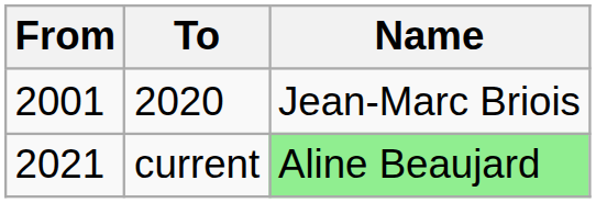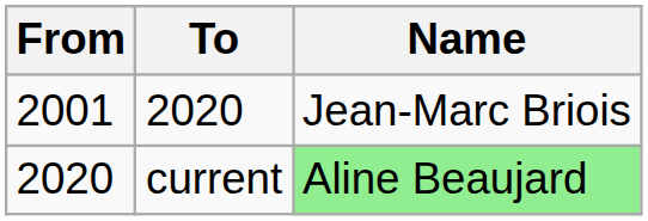current | From: 2021 -> 2020
